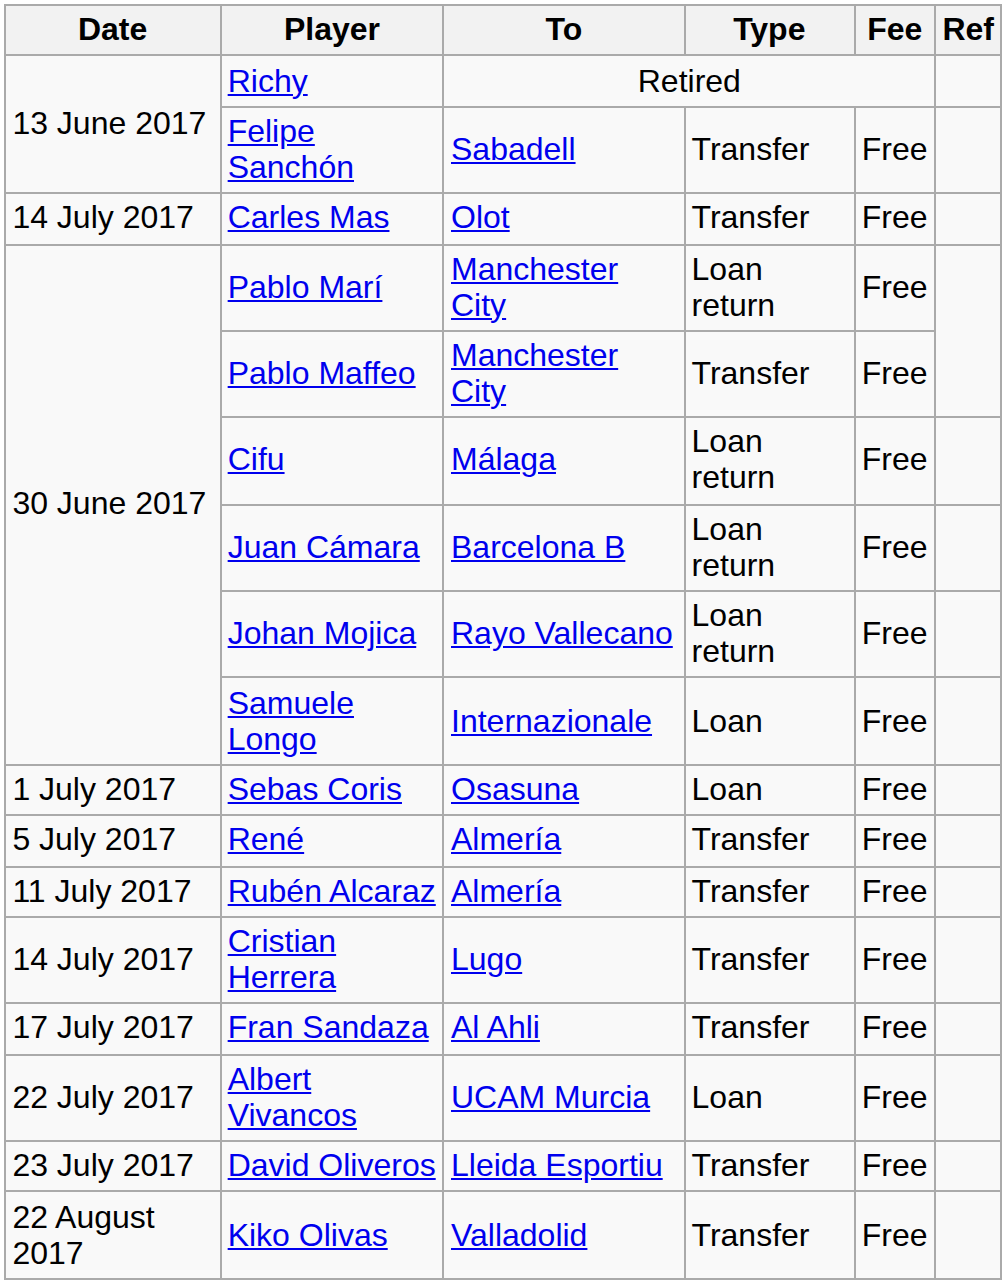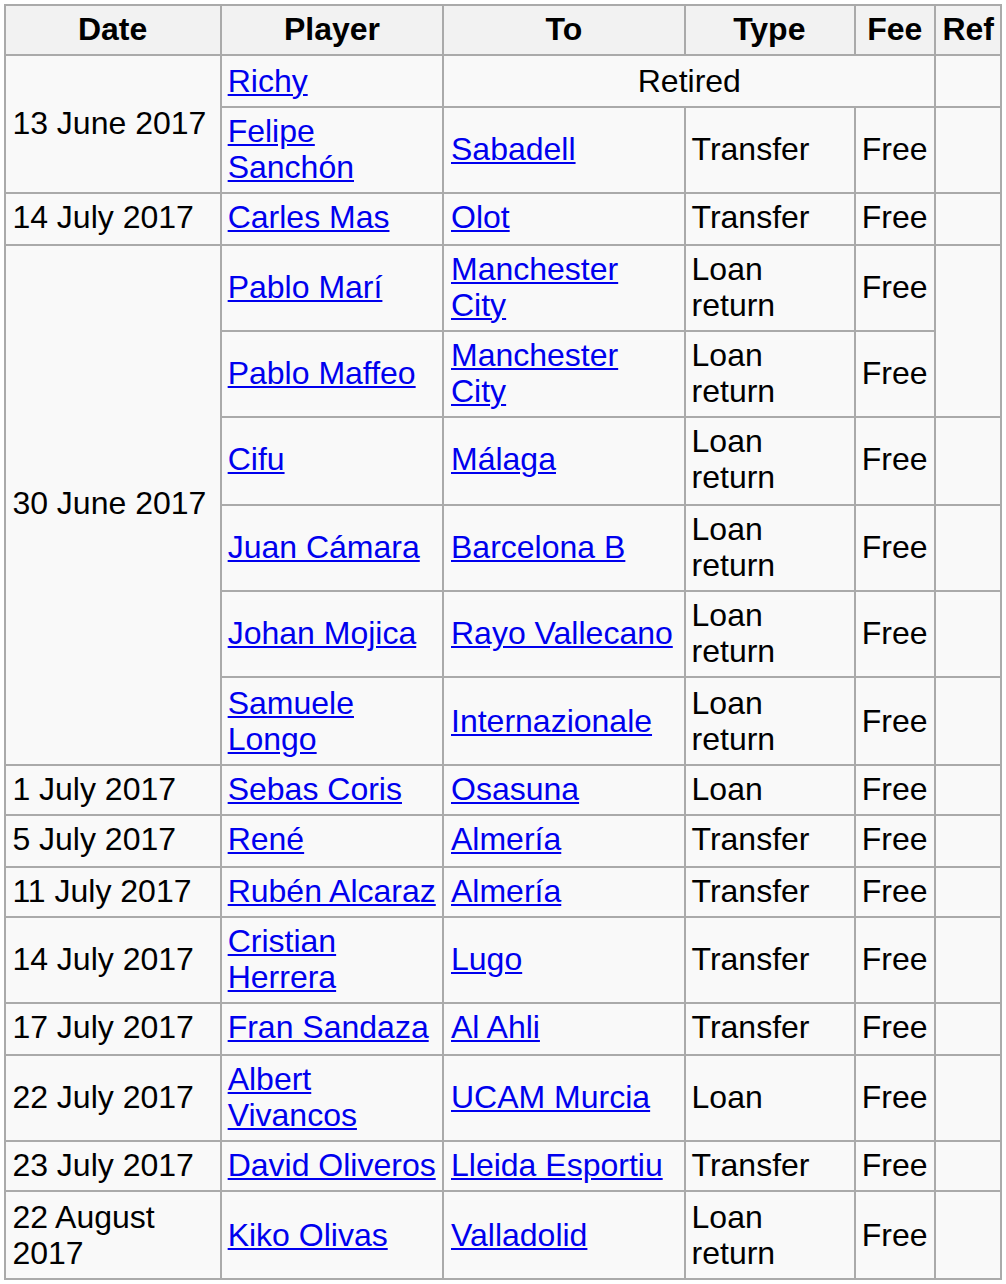Pablo Maffeo | Type: Transfer -> Loan return
Samuele Longo | Type: Loan -> Loan return
Kiko Olivas | Type: Transfer -> Loan return
